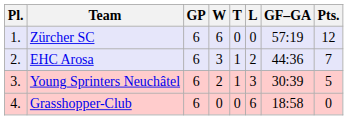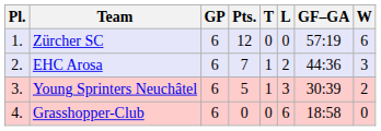columns swapped: W <-> Pts.
